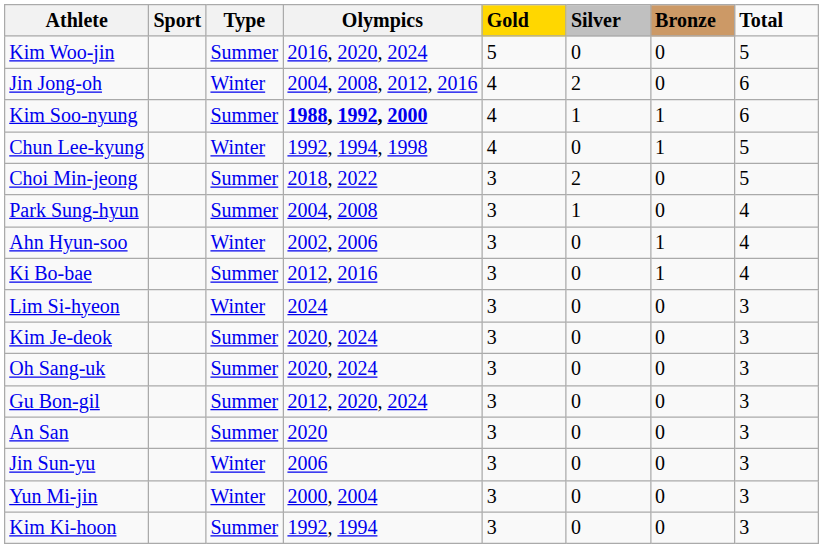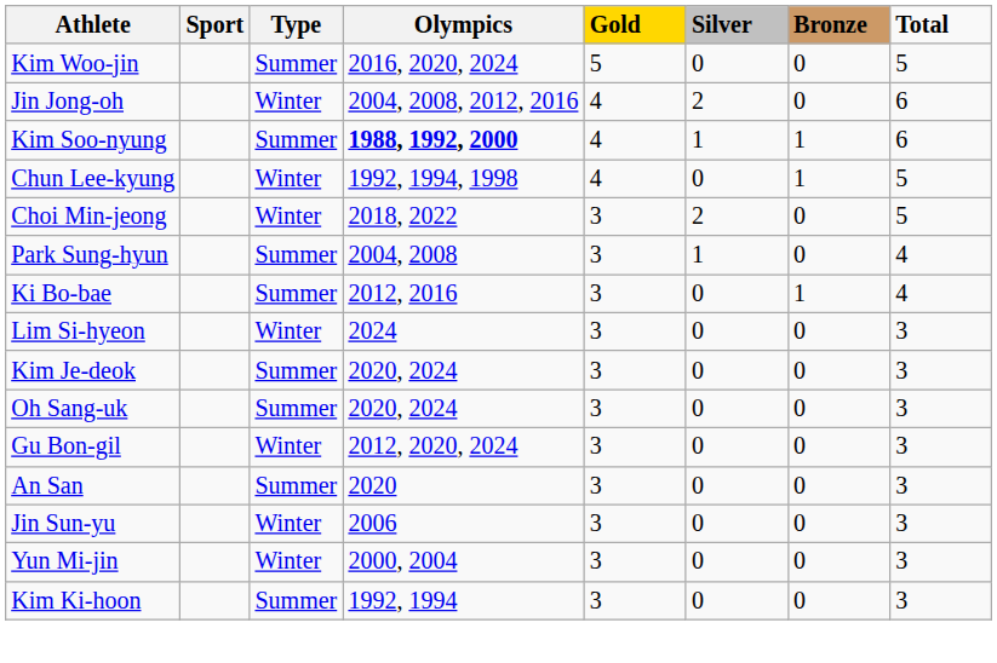Choi Min-jeong | Type: Summer -> Winter
- row: Ahn Hyun-soo | Winter | 2002, 2006 | 3 | 0 | 1 | 4
Gu Bon-gil | Type: Summer -> Winter
